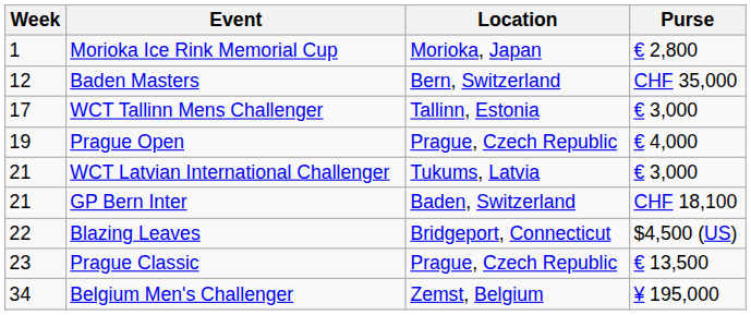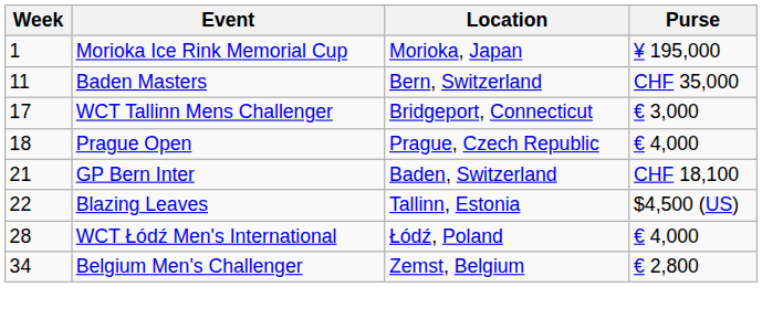Morioka Ice Rink Memorial Cup | Purse: € 2,800 -> ¥ 195,000
Baden Masters | Week: 12 -> 11
WCT Tallinn Mens Challenger | Location: Tallinn, Estonia -> Bridgeport, Connecticut
Prague Open | Week: 19 -> 18
- row: 21 | WCT Latvian International Challenger | Tukums, Latvia | € 3,000
Blazing Leaves | Location: Bridgeport, Connecticut -> Tallinn, Estonia
- row: 23 | Prague Classic | Prague, Czech Republic | € 13,500
+ row: 28 | WCT Łódź Men's International | Łódź, Poland | € 4,000
Belgium Men's Challenger | Purse: ¥ 195,000 -> € 2,800
